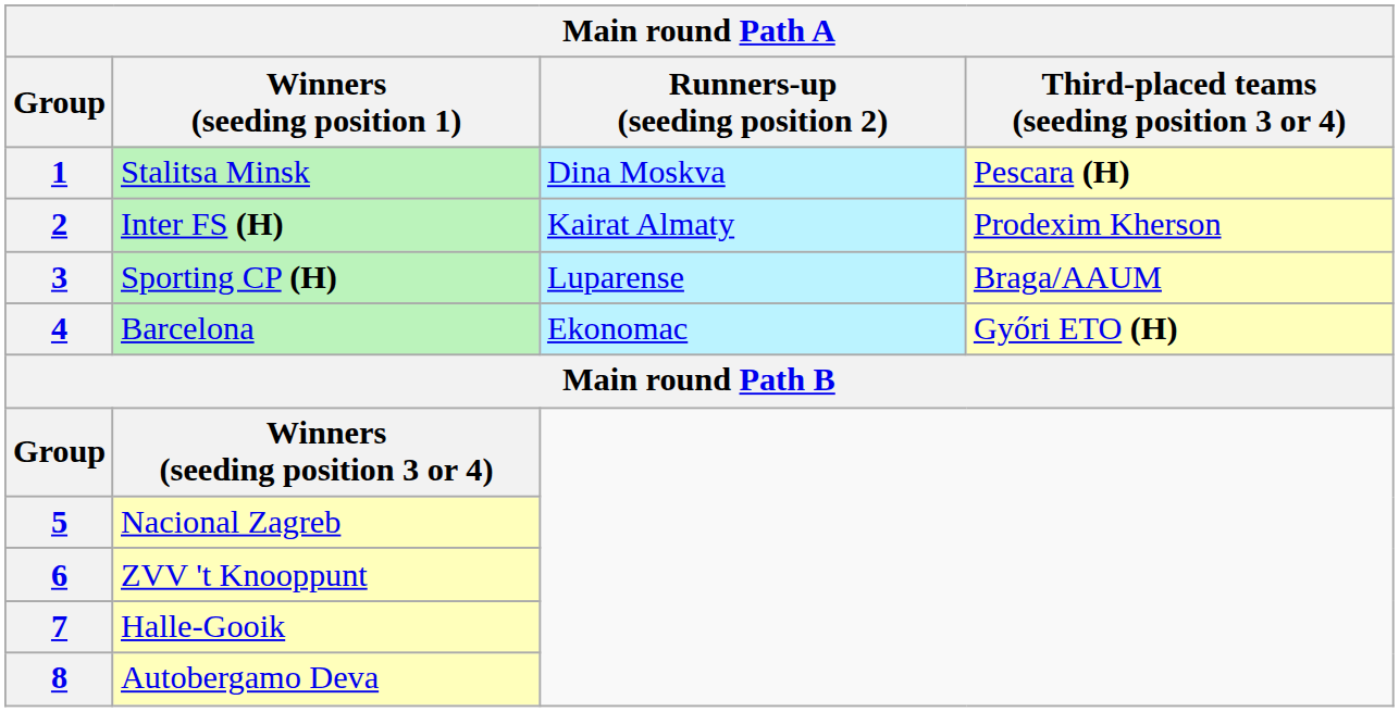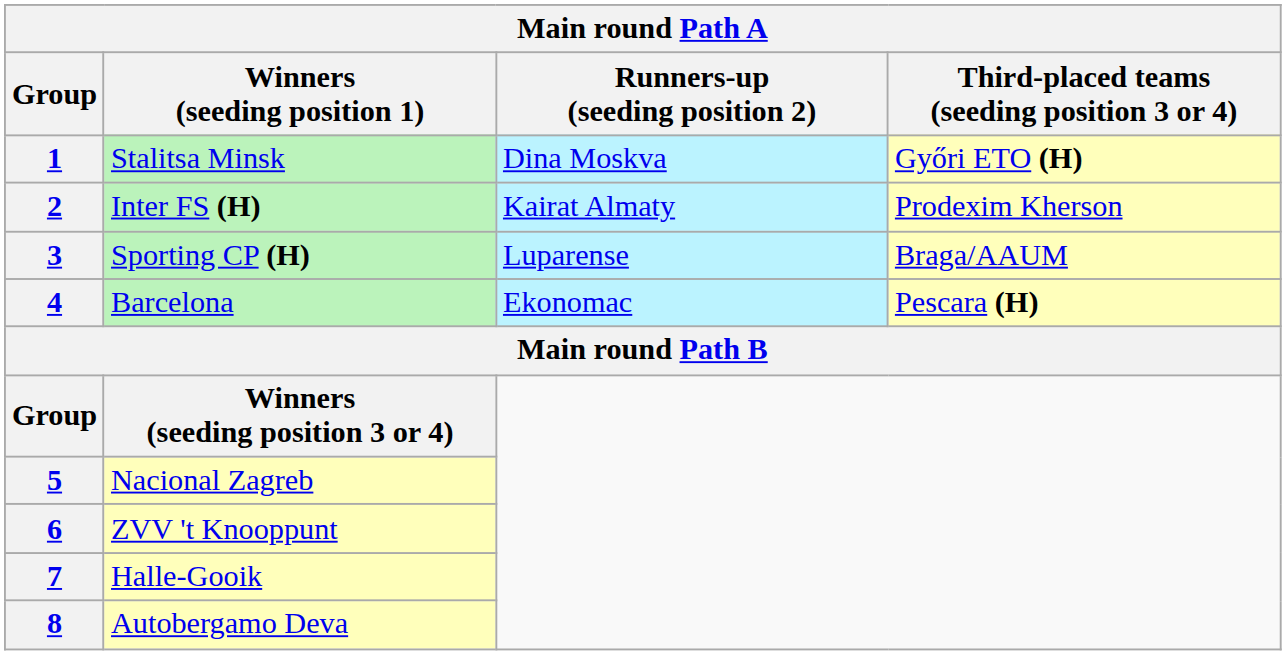Stalitsa Minsk | Third-placed teams (seeding position 3 or 4): Pescara (H) -> Győri ETO (H)
Barcelona | Third-placed teams (seeding position 3 or 4): Győri ETO (H) -> Pescara (H)
